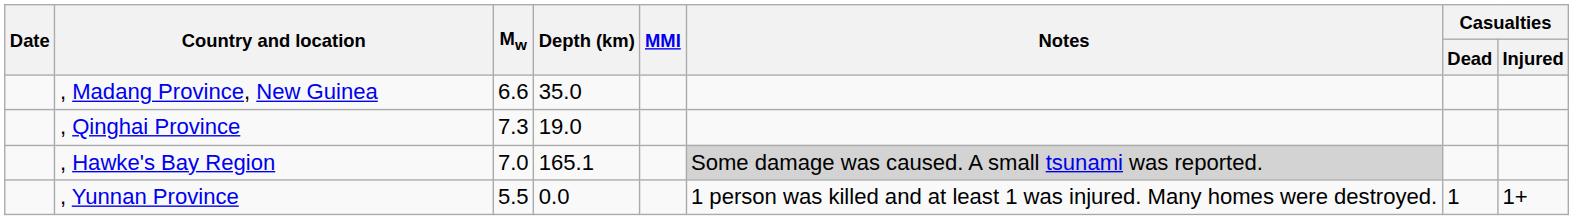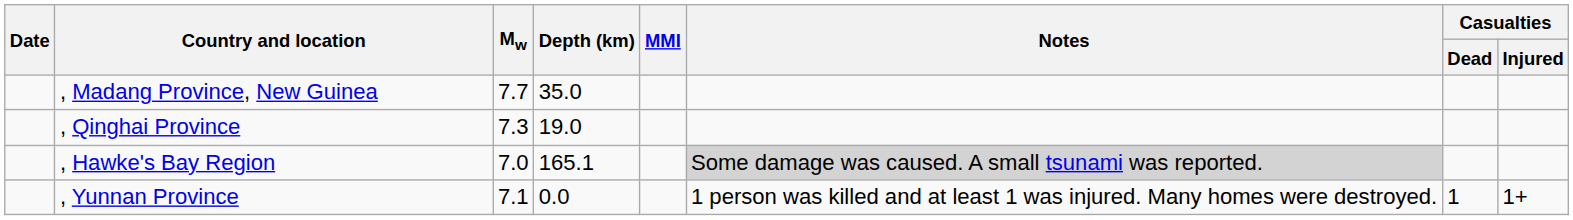, Madang Province, New Guinea | Mw: 6.6 -> 7.7
, Yunnan Province | Mw: 5.5 -> 7.1
